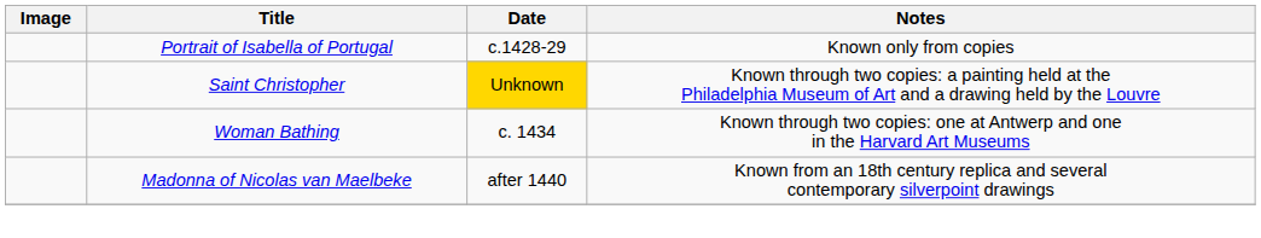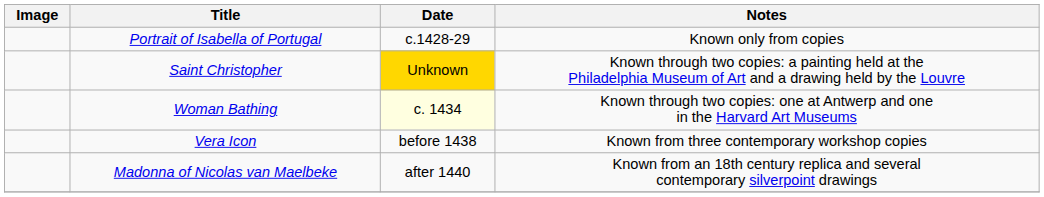Woman Bathing | Date: no background -> lightyellow background
+ row: Vera Icon | before 1438 | Known from three contemporary workshop copies
